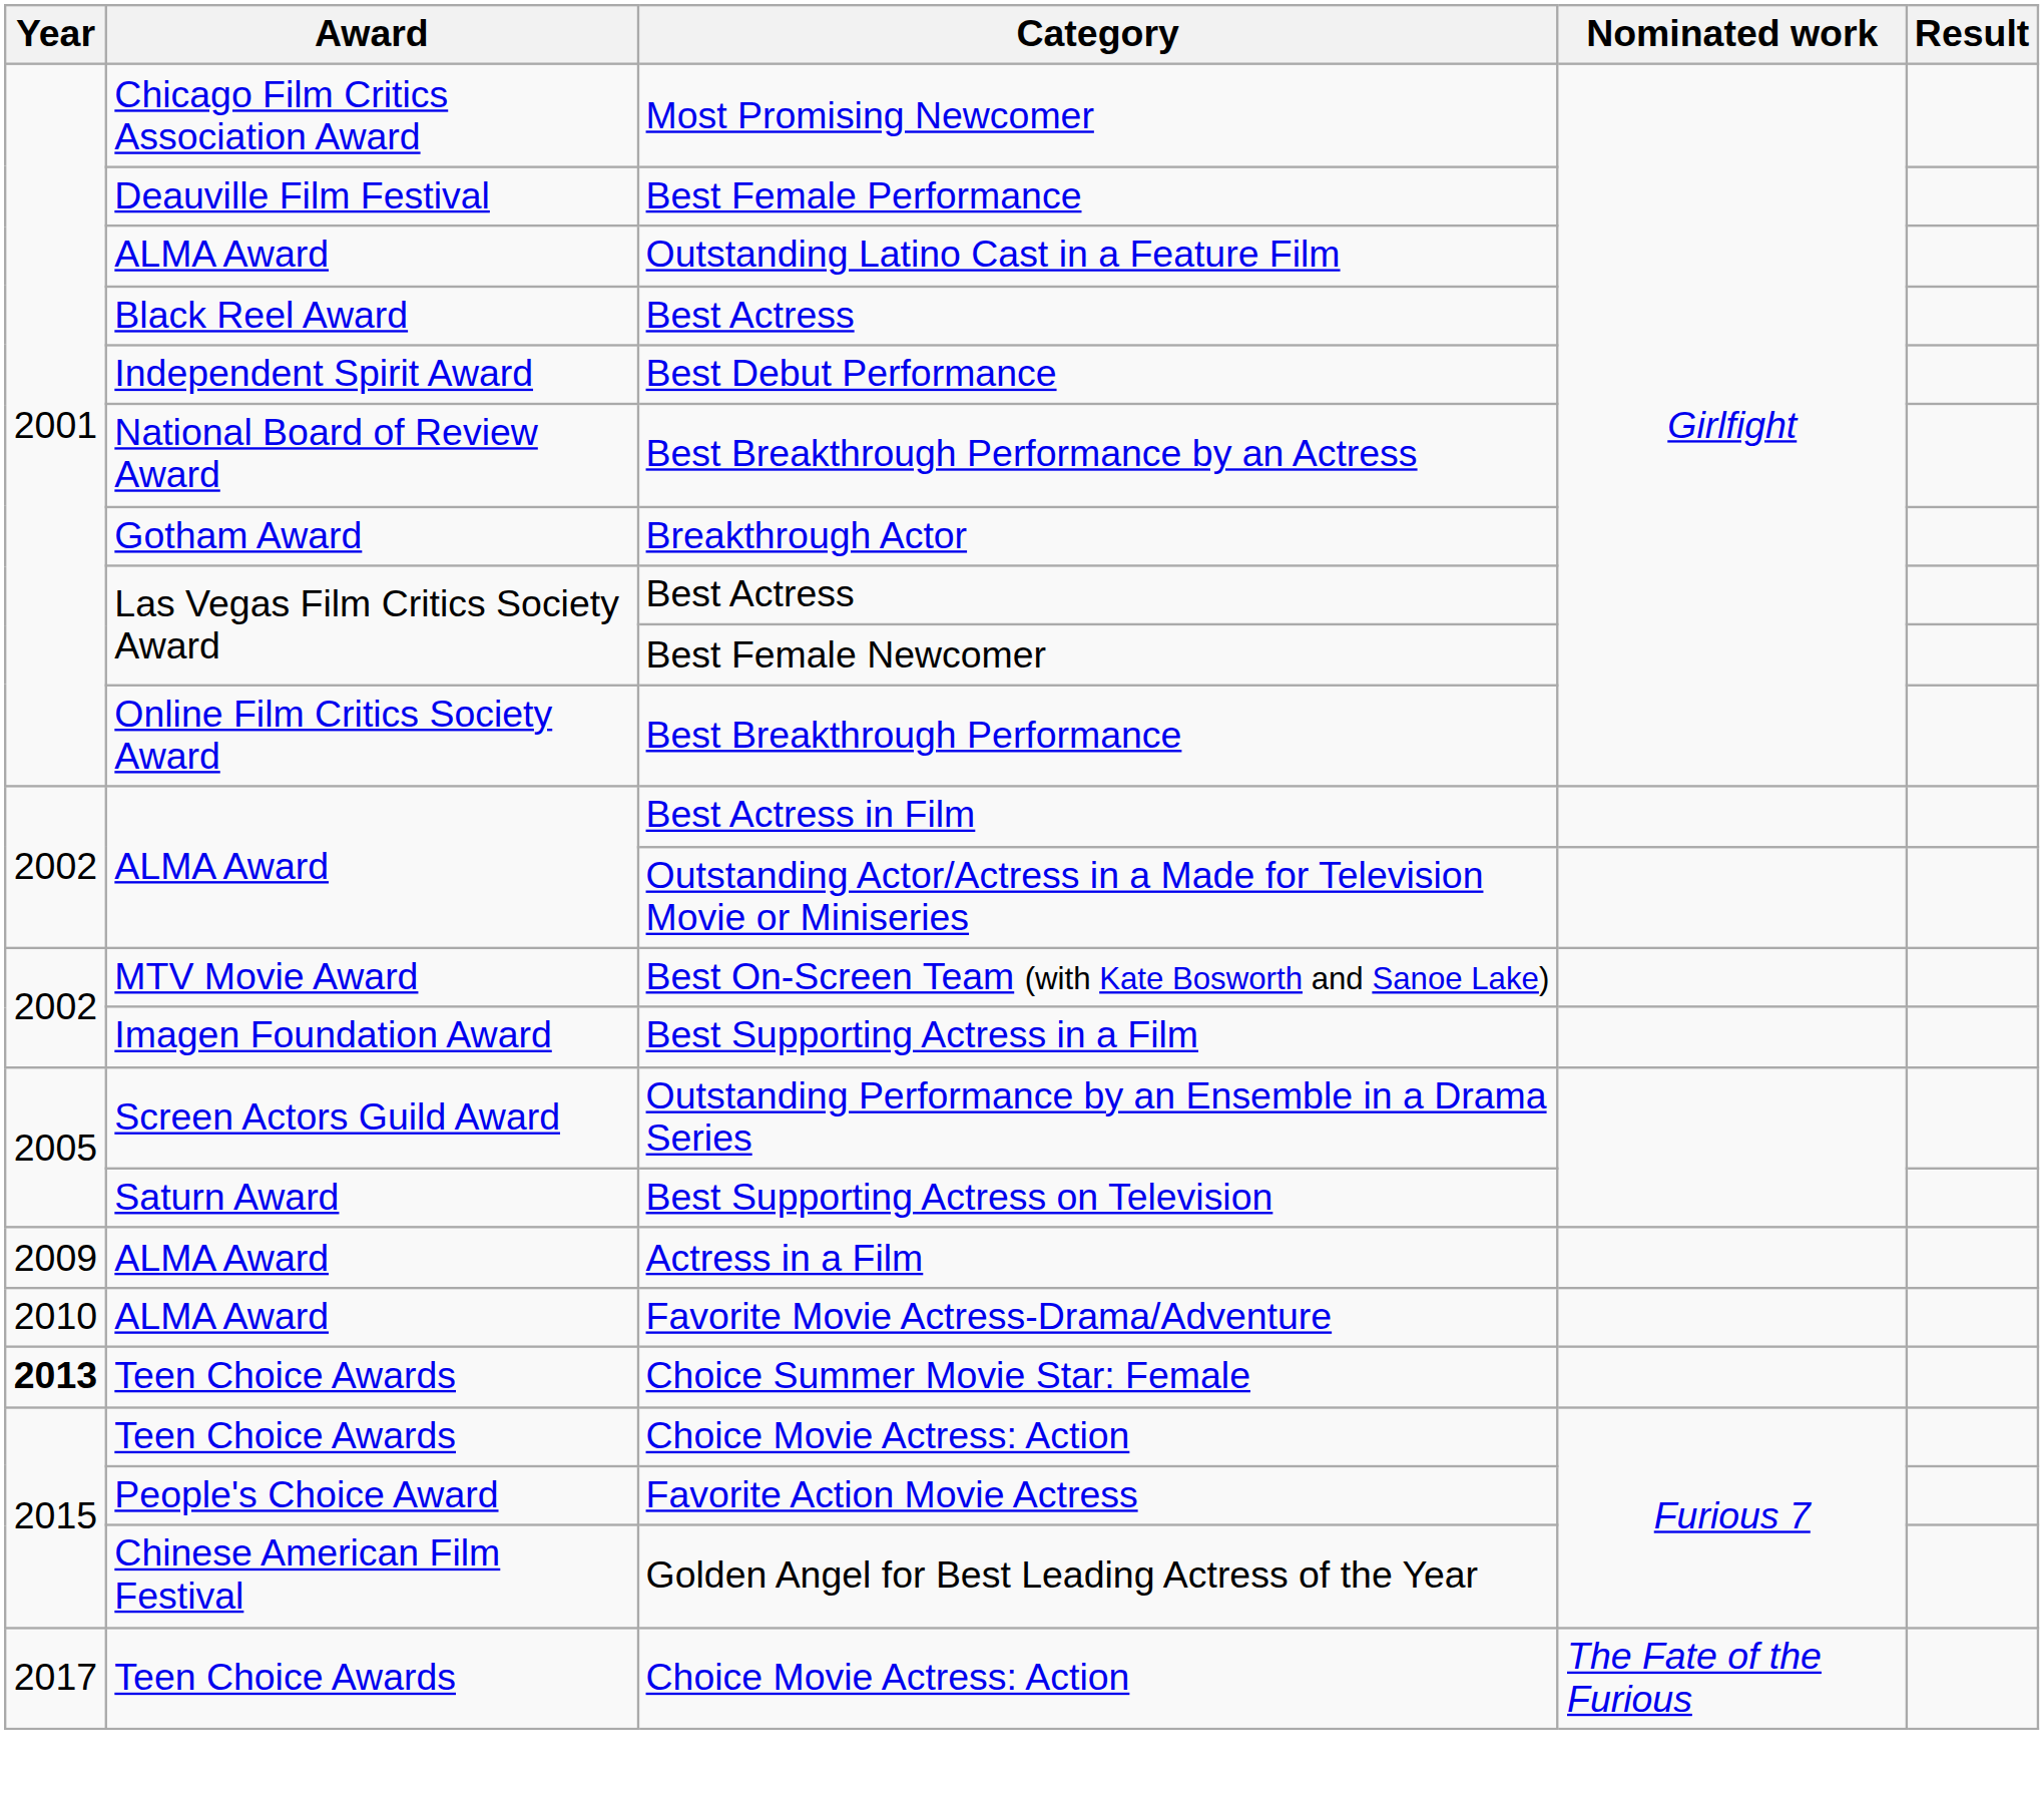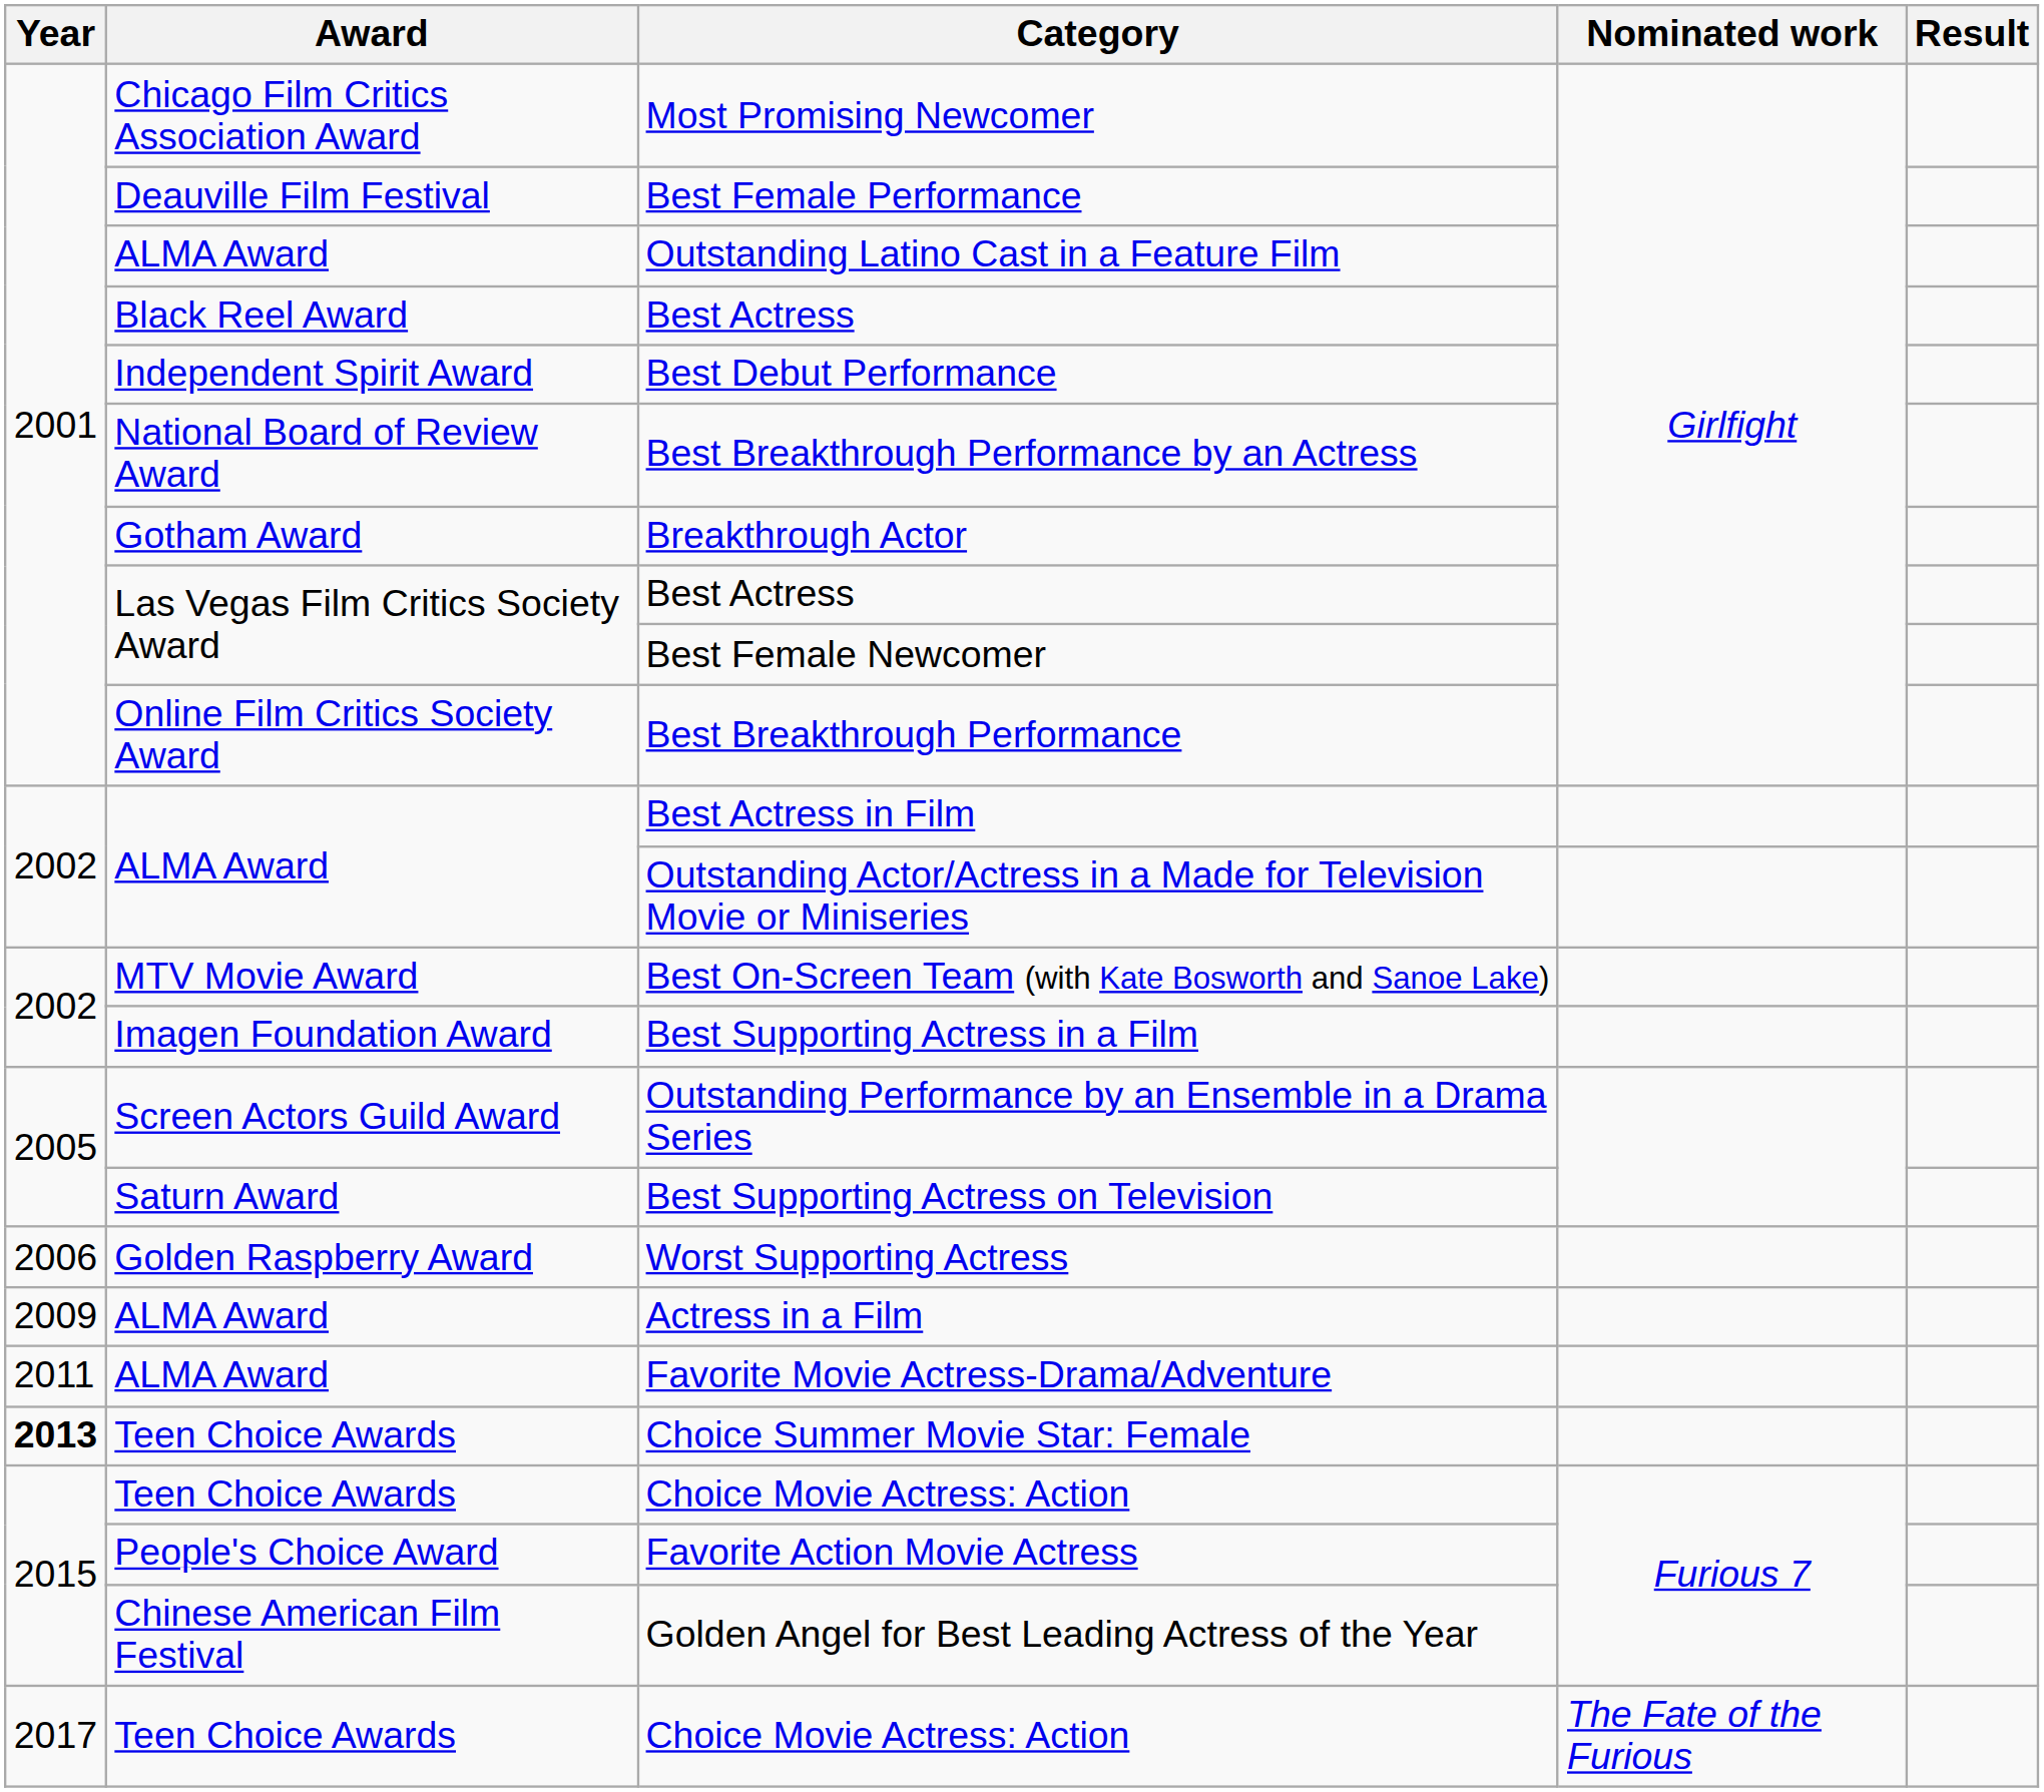+ row: 2006 | Golden Raspberry Award | Worst Supporting Actress
Favorite Movie Actress-Drama/Adventure | Year: 2010 -> 2011
